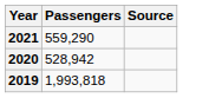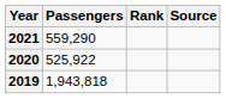+ column: Rank
2020 | Passengers: 528,942 -> 525,922
2019 | Passengers: 1,993,818 -> 1,943,818
